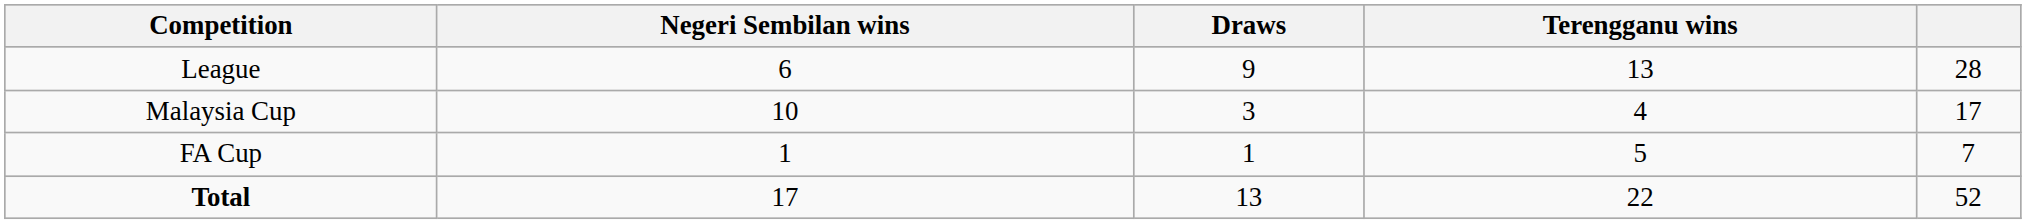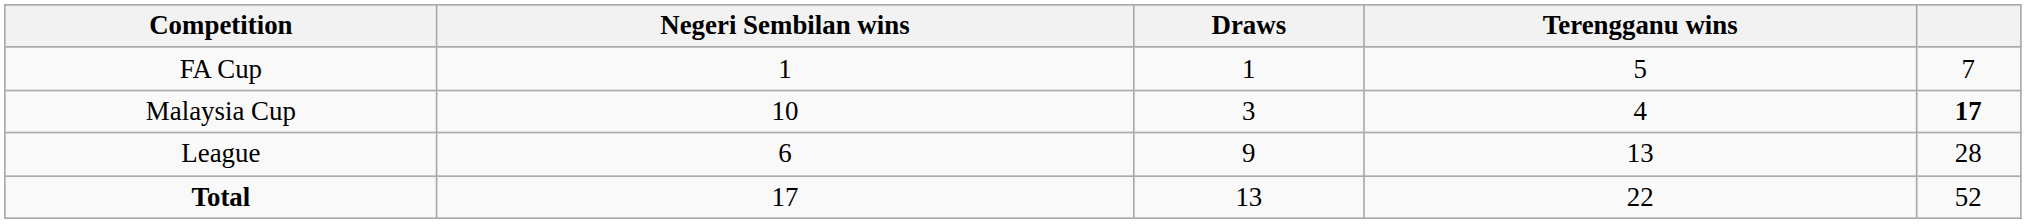rows swapped: League <-> FA Cup
Malaysia Cup | column 5: normal -> bold
